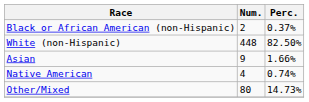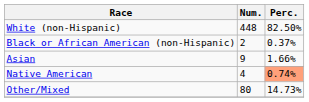rows swapped: White (non-Hispanic) <-> Black or African American (non-Hispanic)
Native American | Perc.: no background -> lightsalmon background
